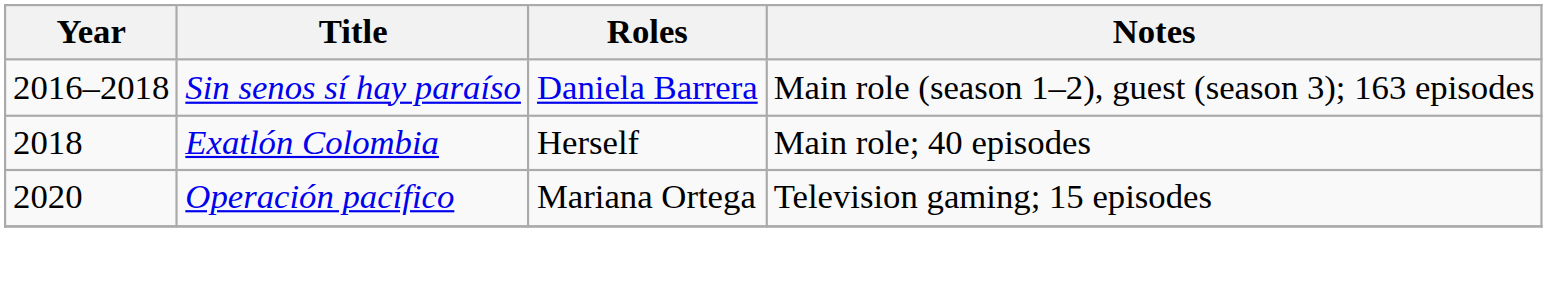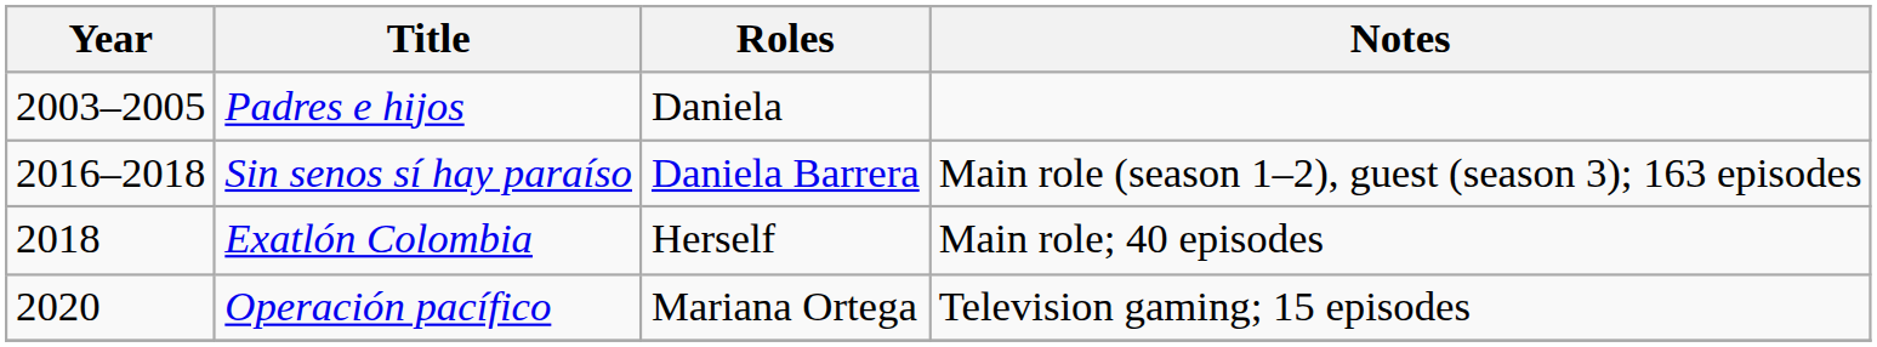+ row: 2003–2005 | Padres e hijos | Daniela
